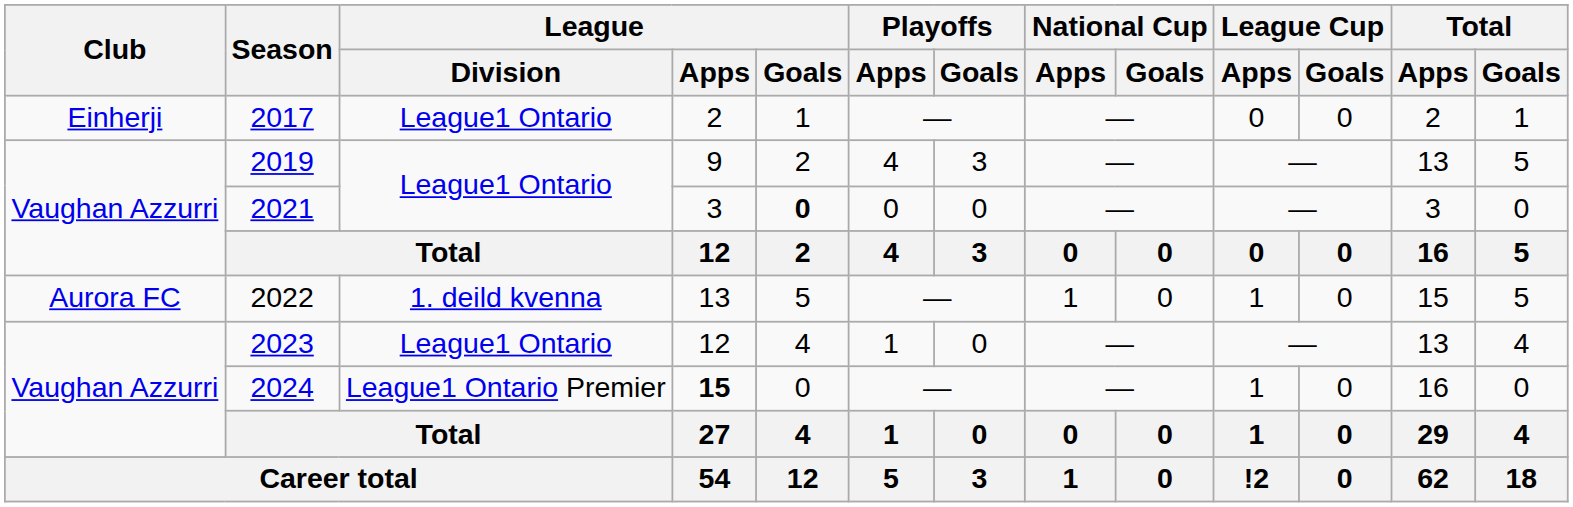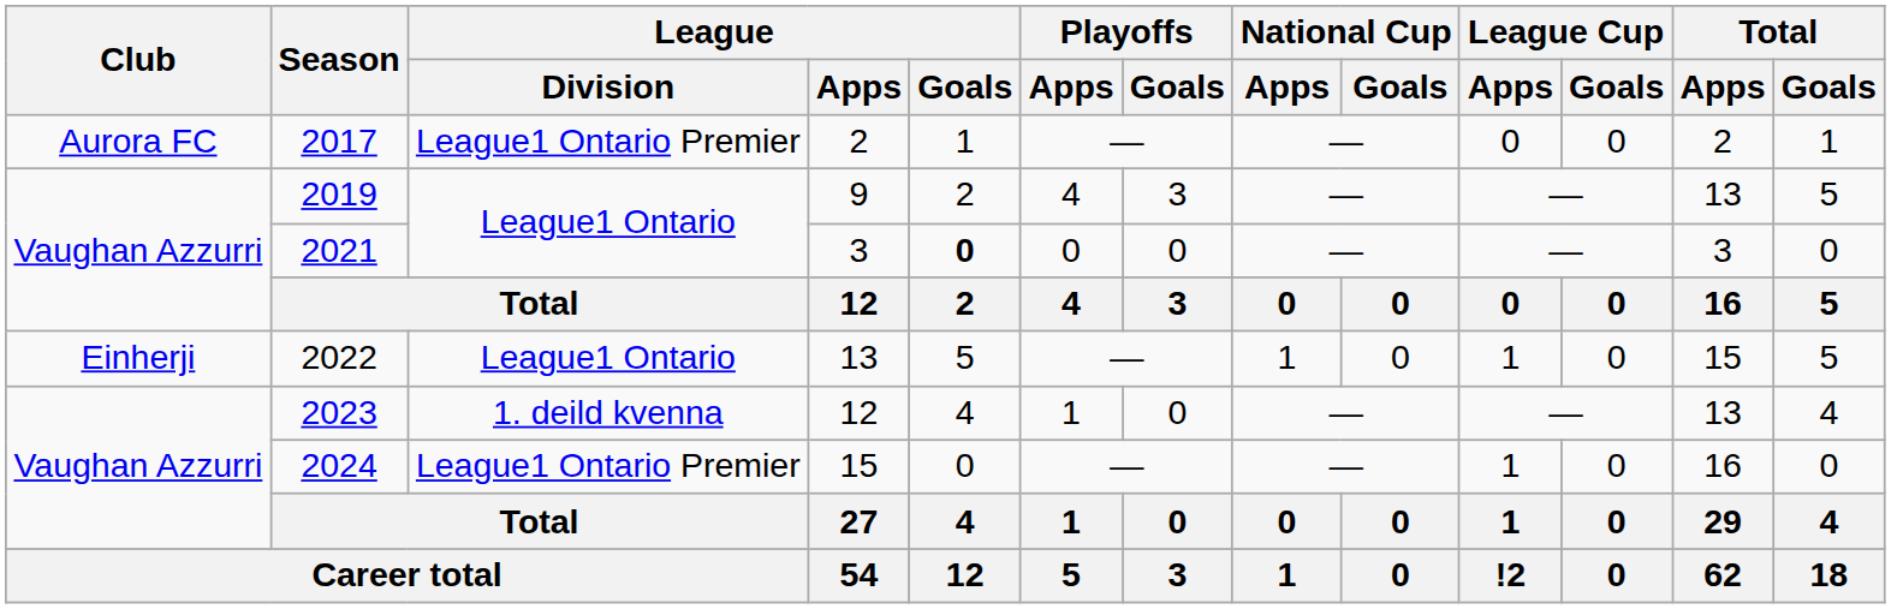2017 | Club: Einherji -> Aurora FC
2017 | League / Division: League1 Ontario -> League1 Ontario Premier
2022 | Club: Aurora FC -> Einherji
2022 | League / Division: 1. deild kvenna -> League1 Ontario
2023 | League / Division: League1 Ontario -> 1. deild kvenna
2024 | League / Apps: bold -> normal
